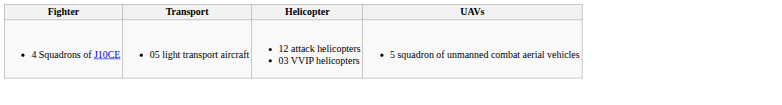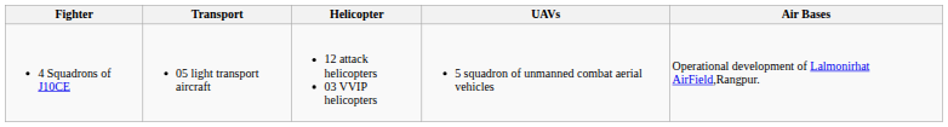+ column: Air Bases | Operational development of Lalmonirhat AirField,Rangpur.
